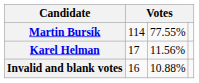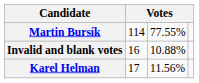rows swapped: Karel Helman <-> Invalid and blank votes
